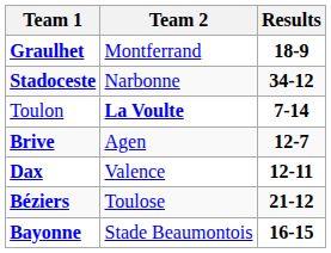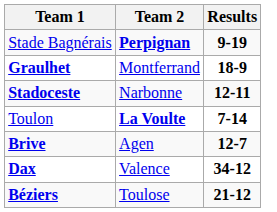+ row: Stade Bagnérais | Perpignan | 9-19
Stadoceste | Results: 34-12 -> 12-11
Dax | Results: 12-11 -> 34-12
- row: Bayonne | Stade Beaumontois | 16-15
